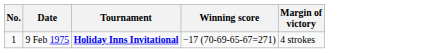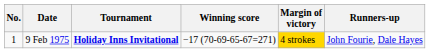+ column: Runners-up | John Fourie, Dale Hayes
9 Feb 1975 | Margin of victory: no background -> gold background
